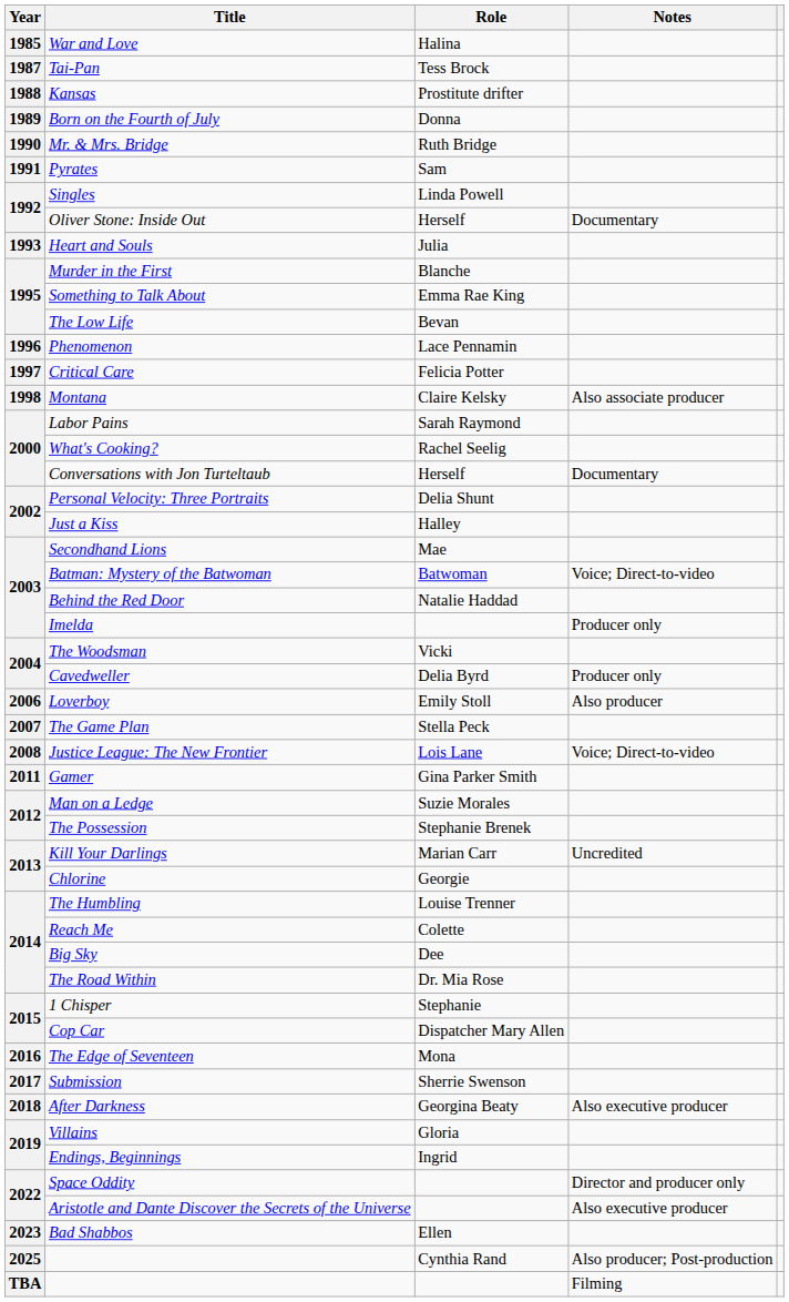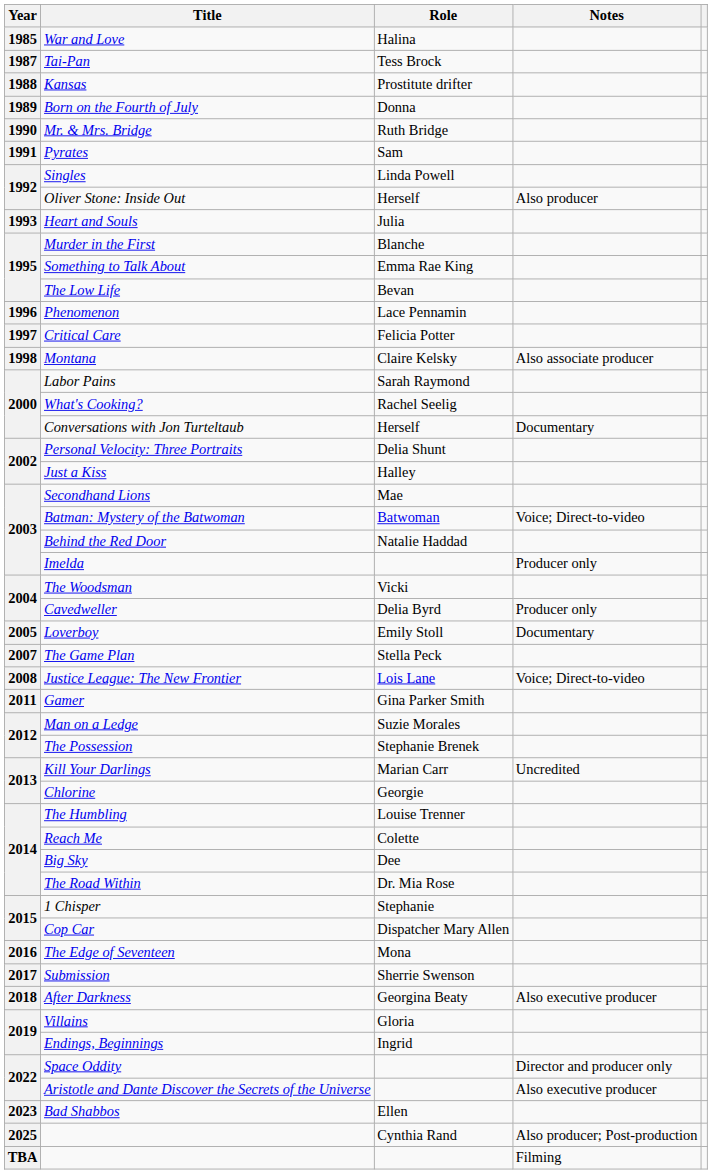Oliver Stone: Inside Out | Notes: Documentary -> Also producer
Loverboy | Year: 2006 -> 2005
Loverboy | Notes: Also producer -> Documentary
